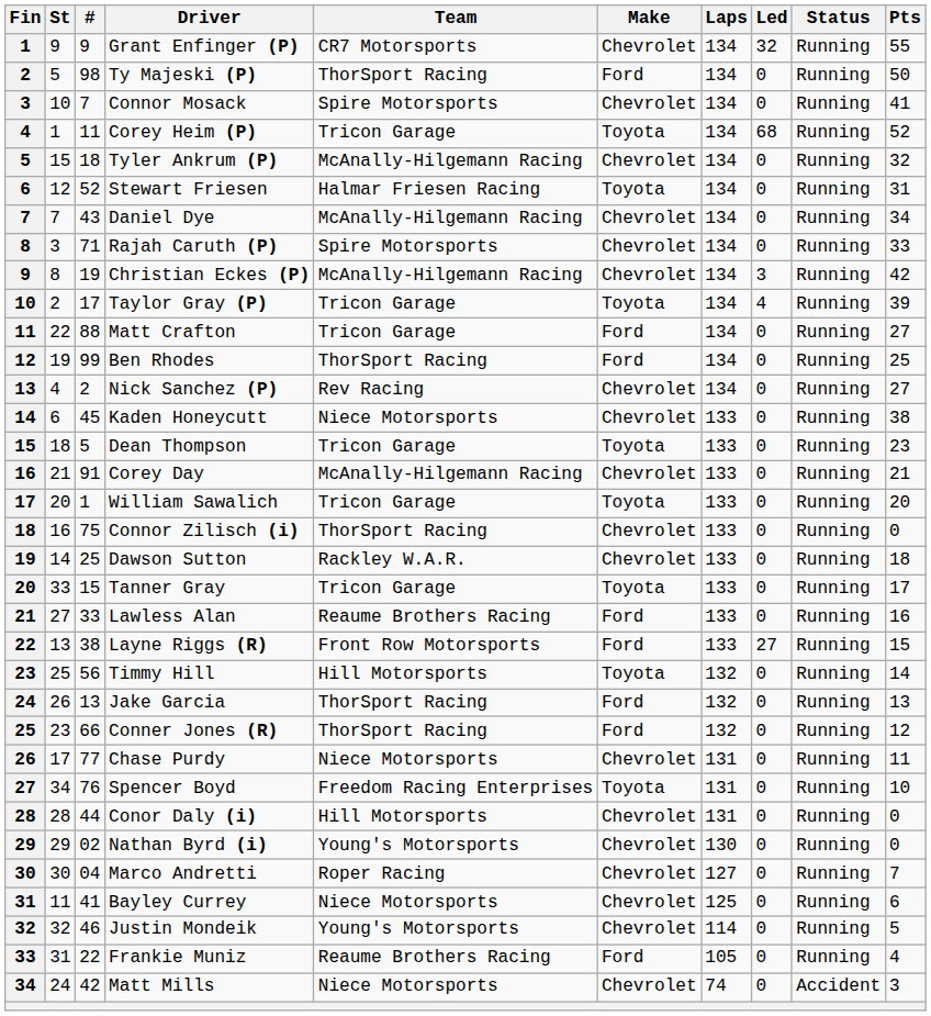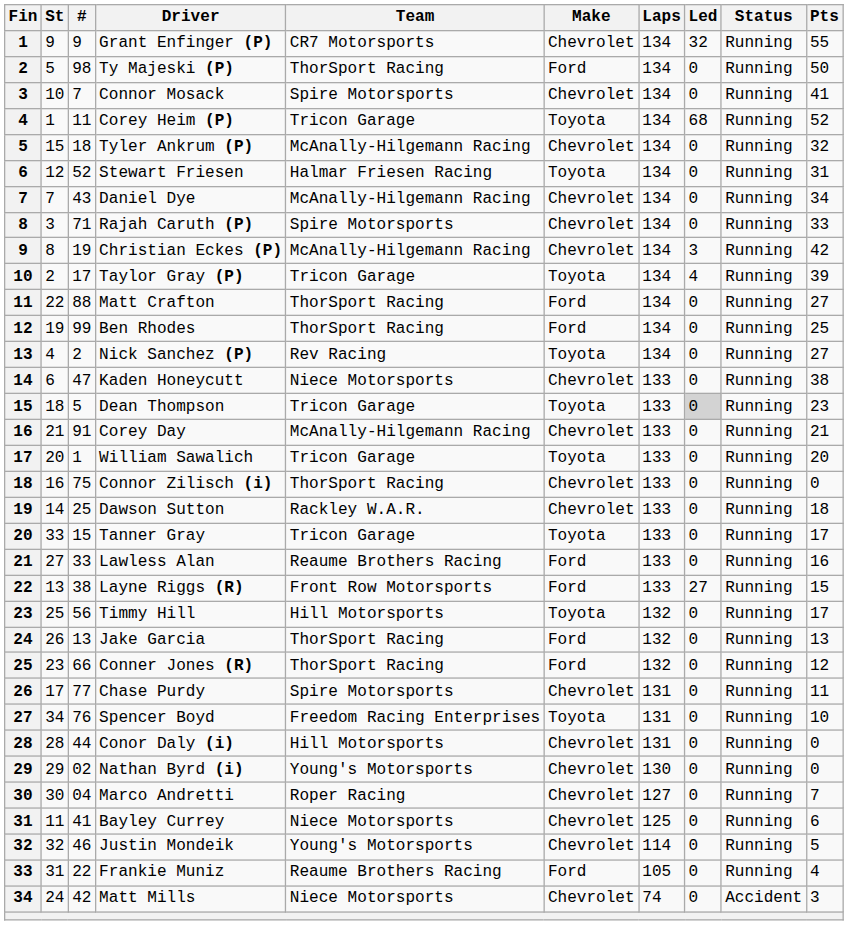Matt Crafton | Team: Tricon Garage -> ThorSport Racing
Nick Sanchez (P) | Make: Chevrolet -> Toyota
Kaden Honeycutt | #: 45 -> 47
Dean Thompson | Led: no background -> lightgrey background
Timmy Hill | Pts: 14 -> 17
Chase Purdy | Team: Niece Motorsports -> Spire Motorsports
